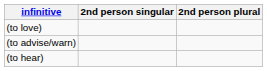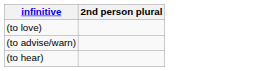- column: 2nd person singular
